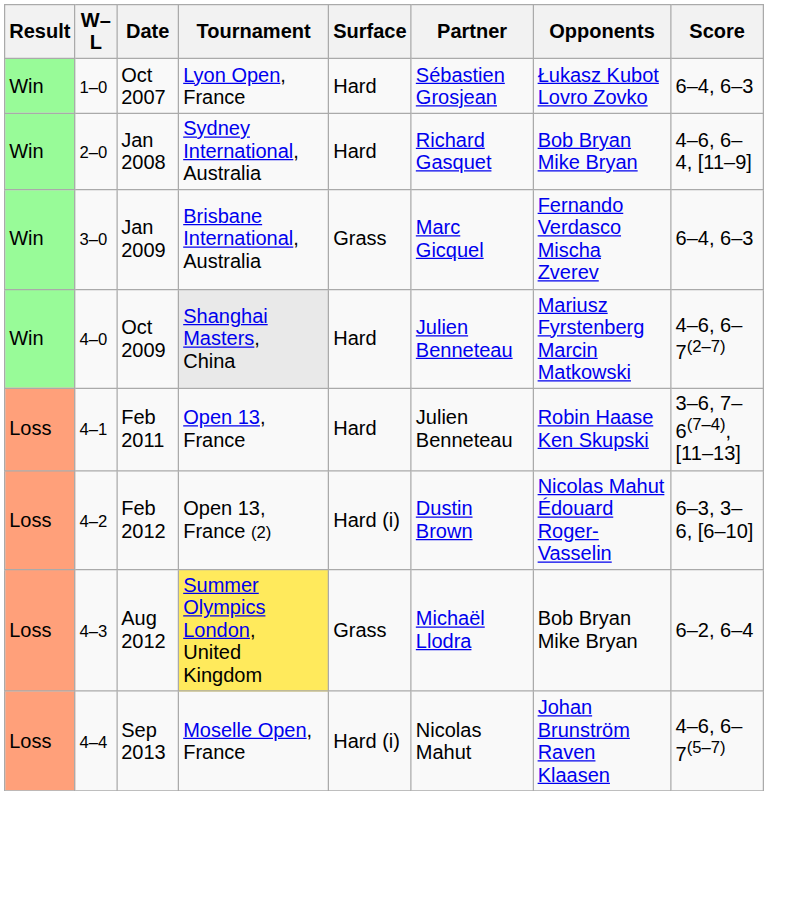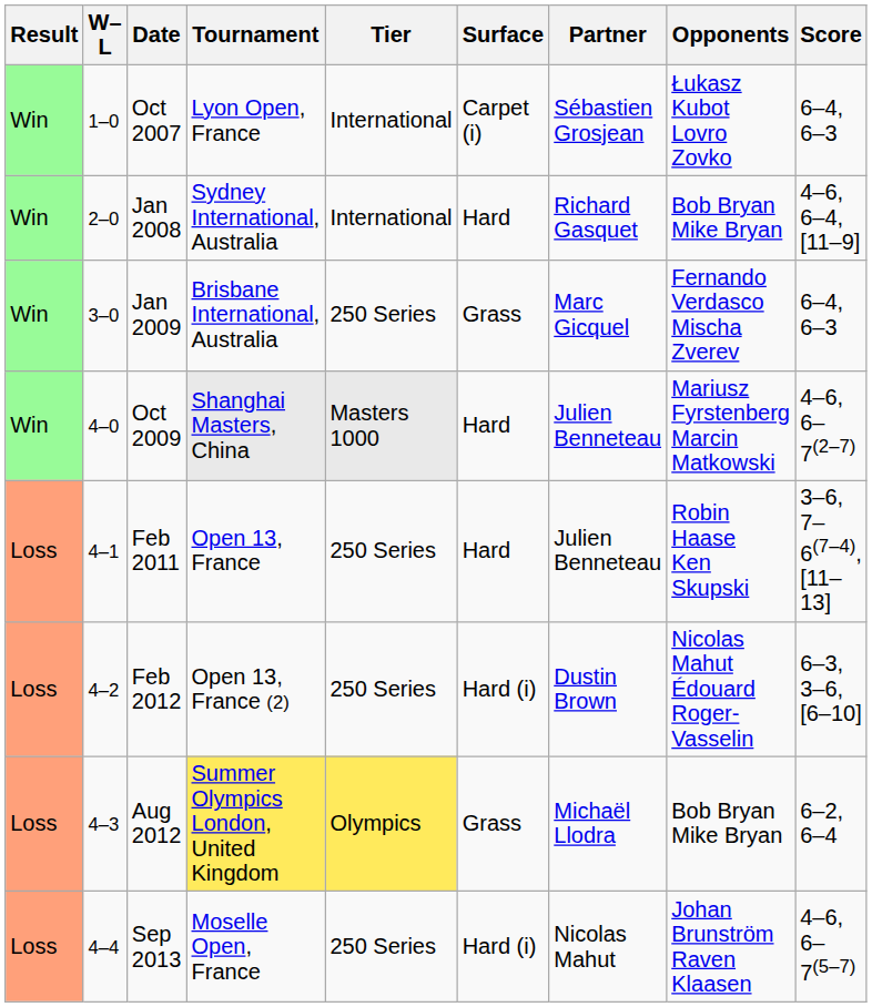+ column: Tier | International | International | 250 Series | Masters 1000 | 250 Series | 250 Series | Olympics | 250 Series
Oct 2007 | Surface: Hard -> Carpet (i)
